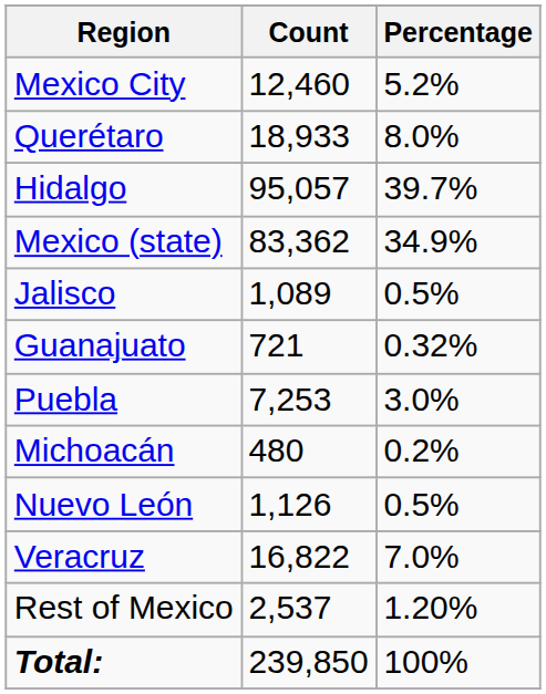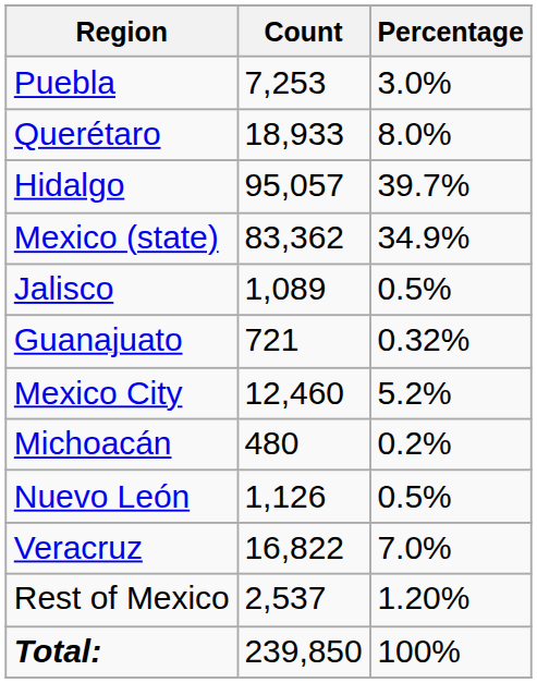rows swapped: Mexico City <-> Puebla
